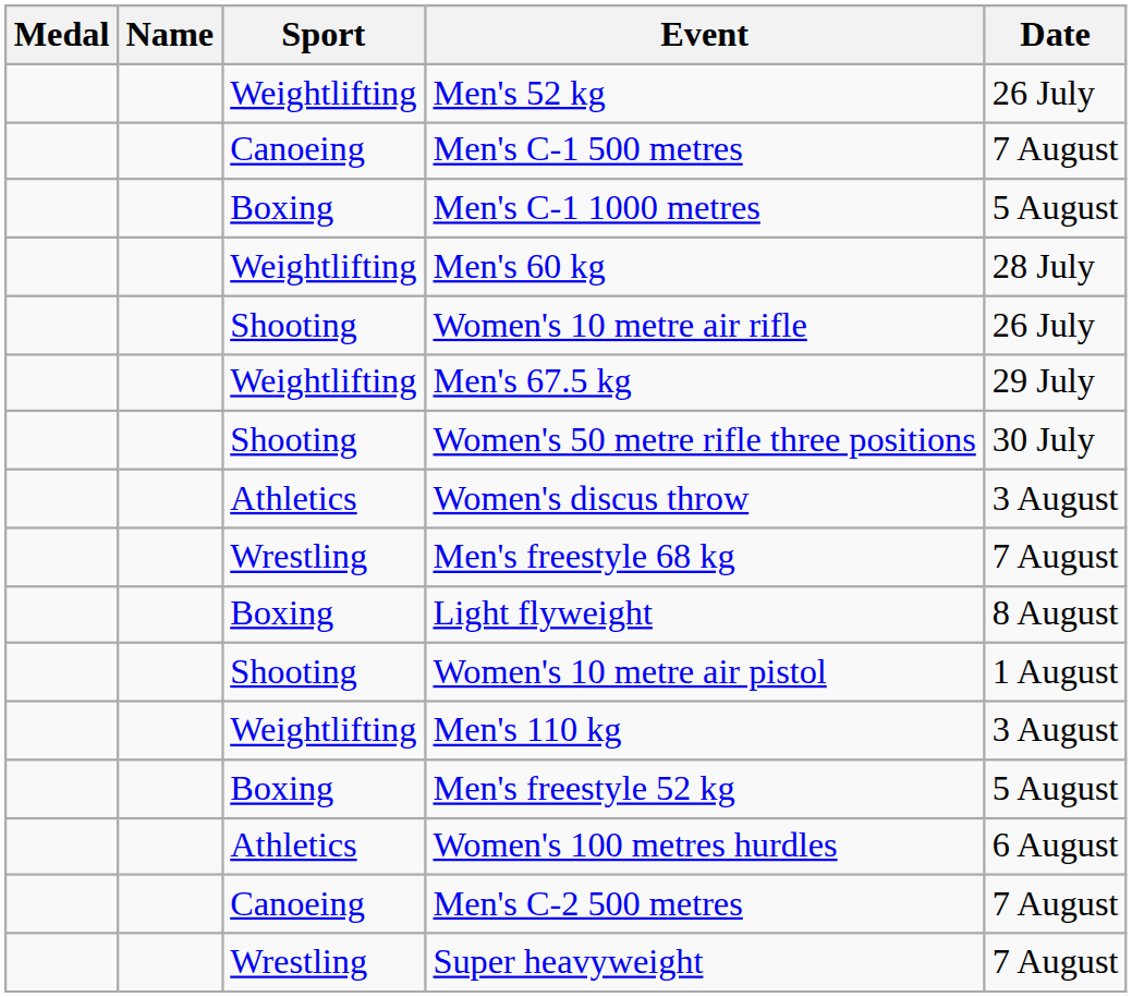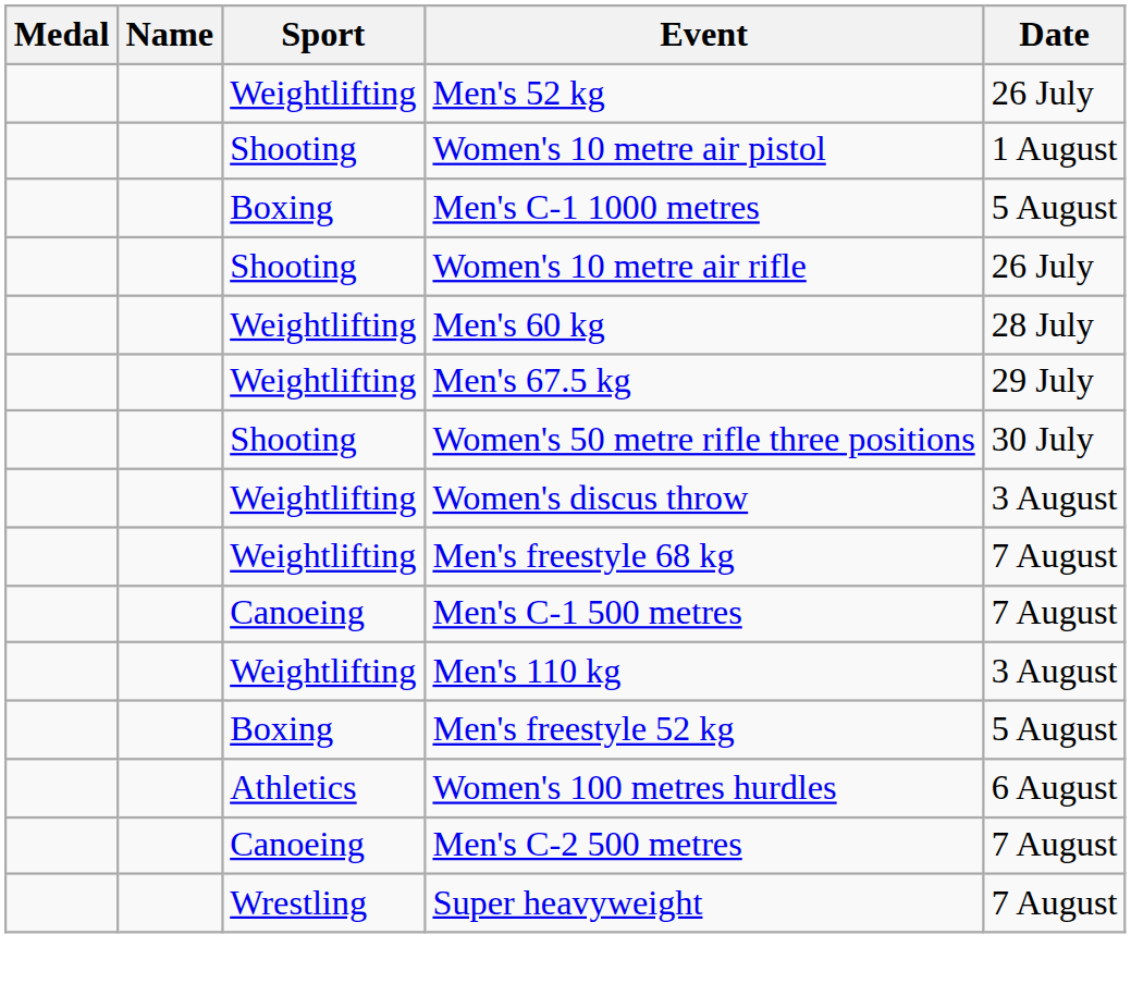rows swapped: Men's C-1 500 metres <-> Women's 10 metre air pistol
rows swapped: Women's 10 metre air rifle <-> Men's 60 kg
Women's discus throw | Sport: Athletics -> Weightlifting
Men's freestyle 68 kg | Sport: Wrestling -> Weightlifting
- row: Boxing | Light flyweight | 8 August
